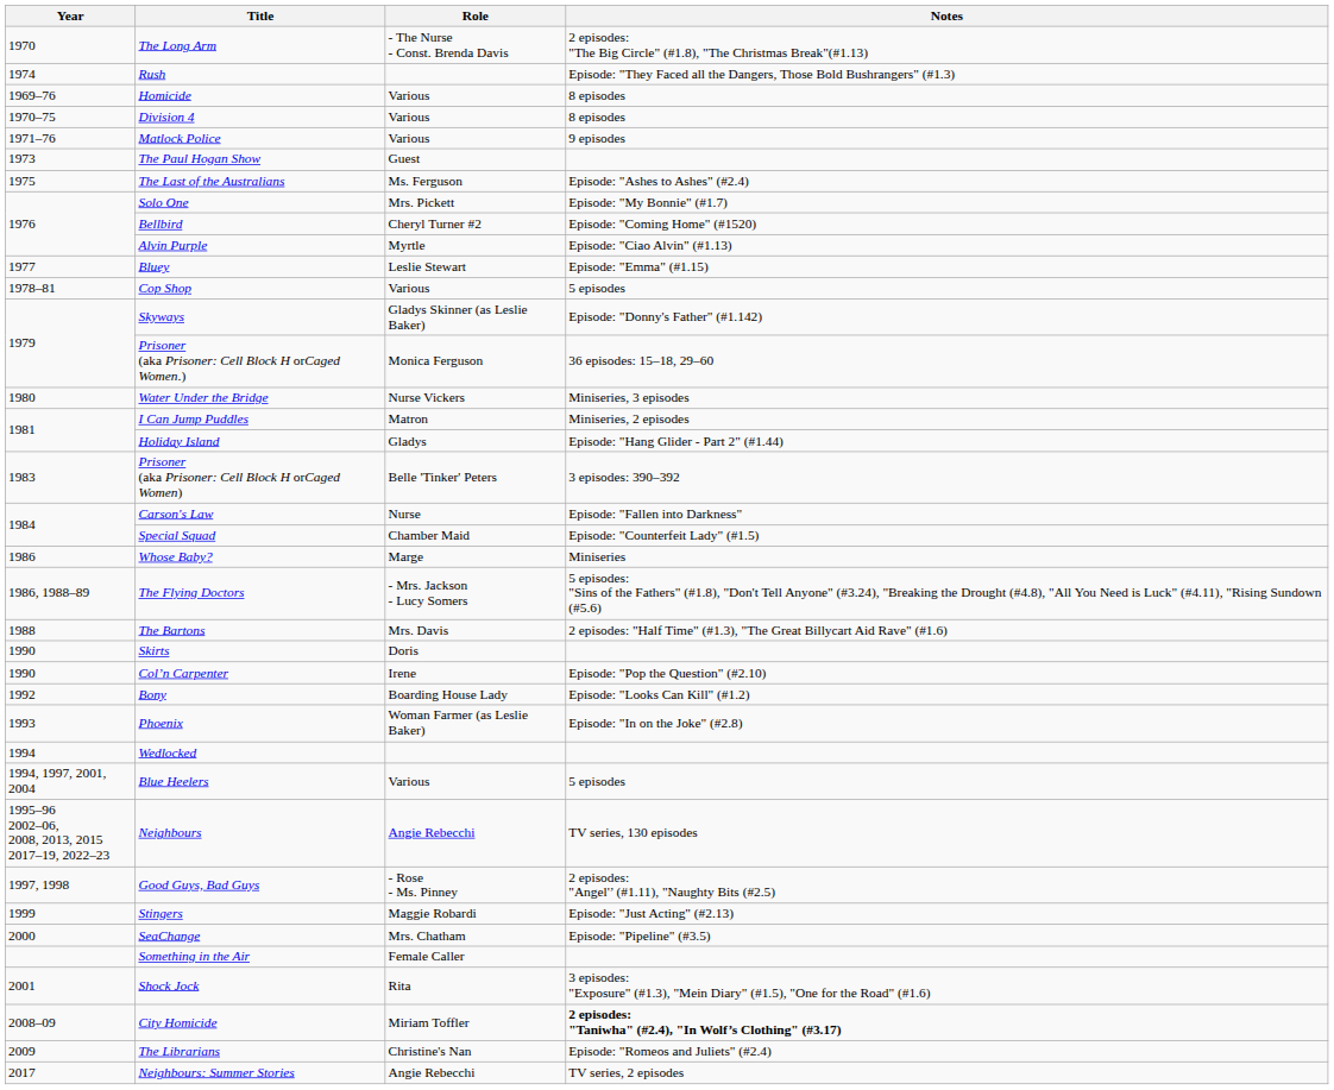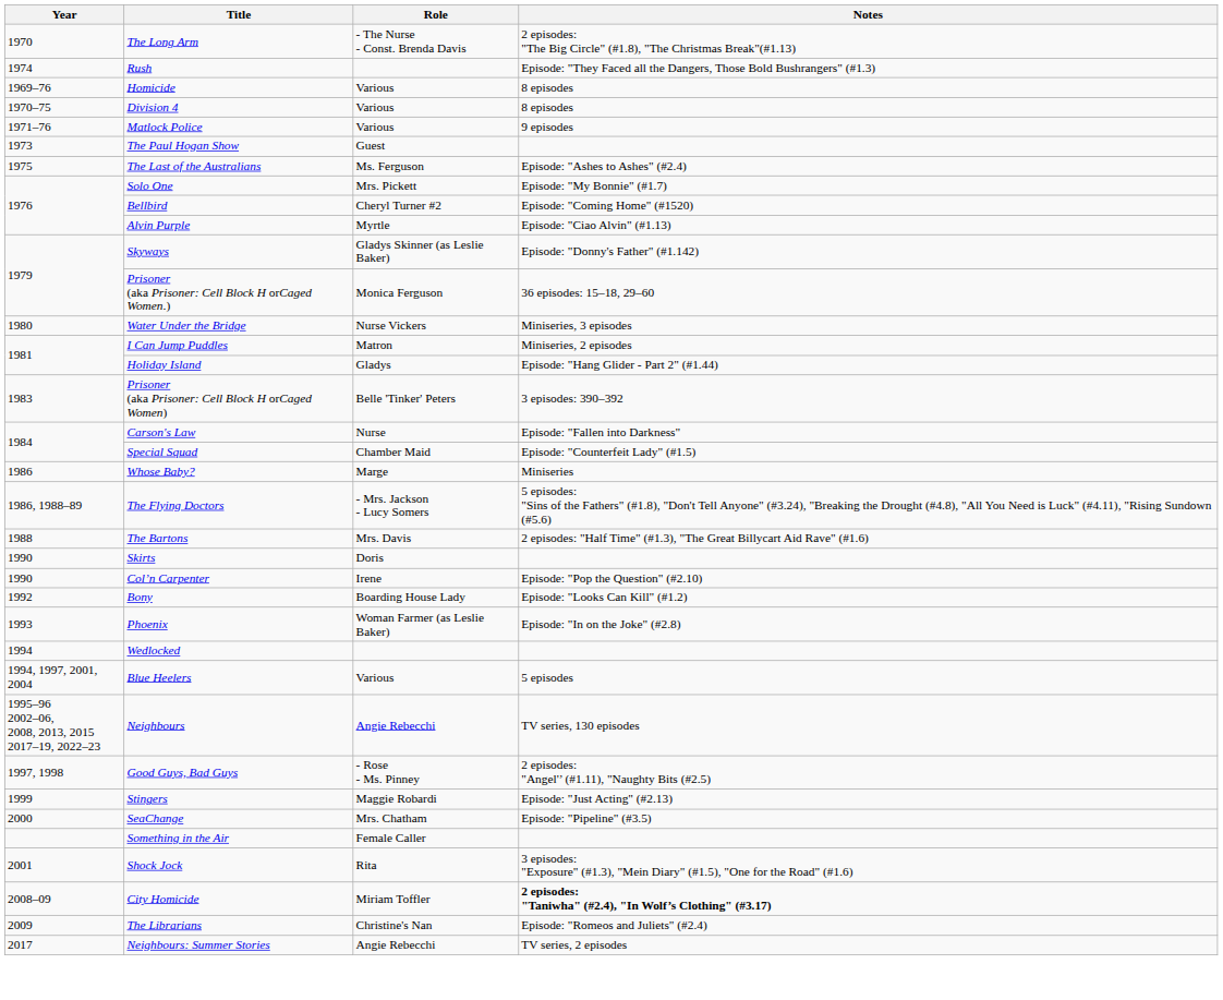- row: 1977 | Bluey | Leslie Stewart | Episode: "Emma" (#1.15)
- row: 1978–81 | Cop Shop | Various | 5 episodes
